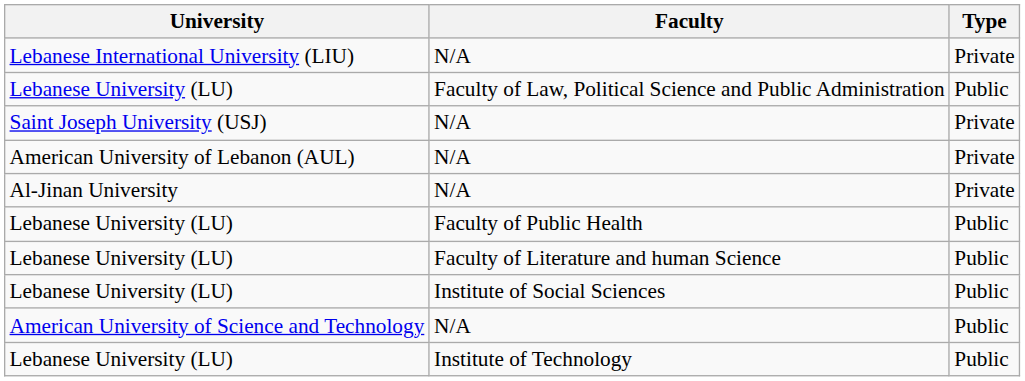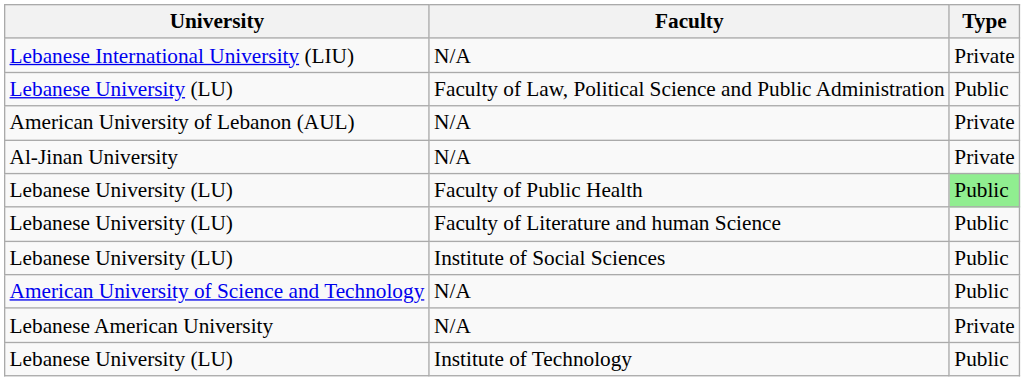- row: Saint Joseph University (USJ) | N/A | Private
Lebanese University (LU) / Faculty of Public Health | Type: no background -> lightgreen background
+ row: Lebanese American University | N/A | Private
